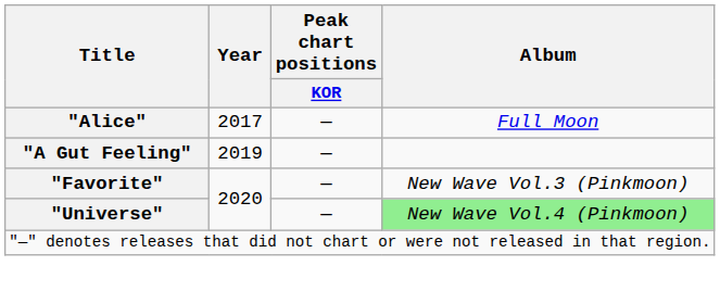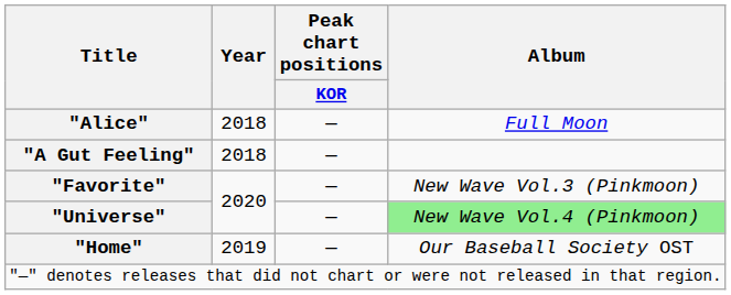"Alice" | Year: 2017 -> 2018
"A Gut Feeling" | Year: 2019 -> 2018
+ row: "Home" | 2019 | — | Our Baseball Society OST
